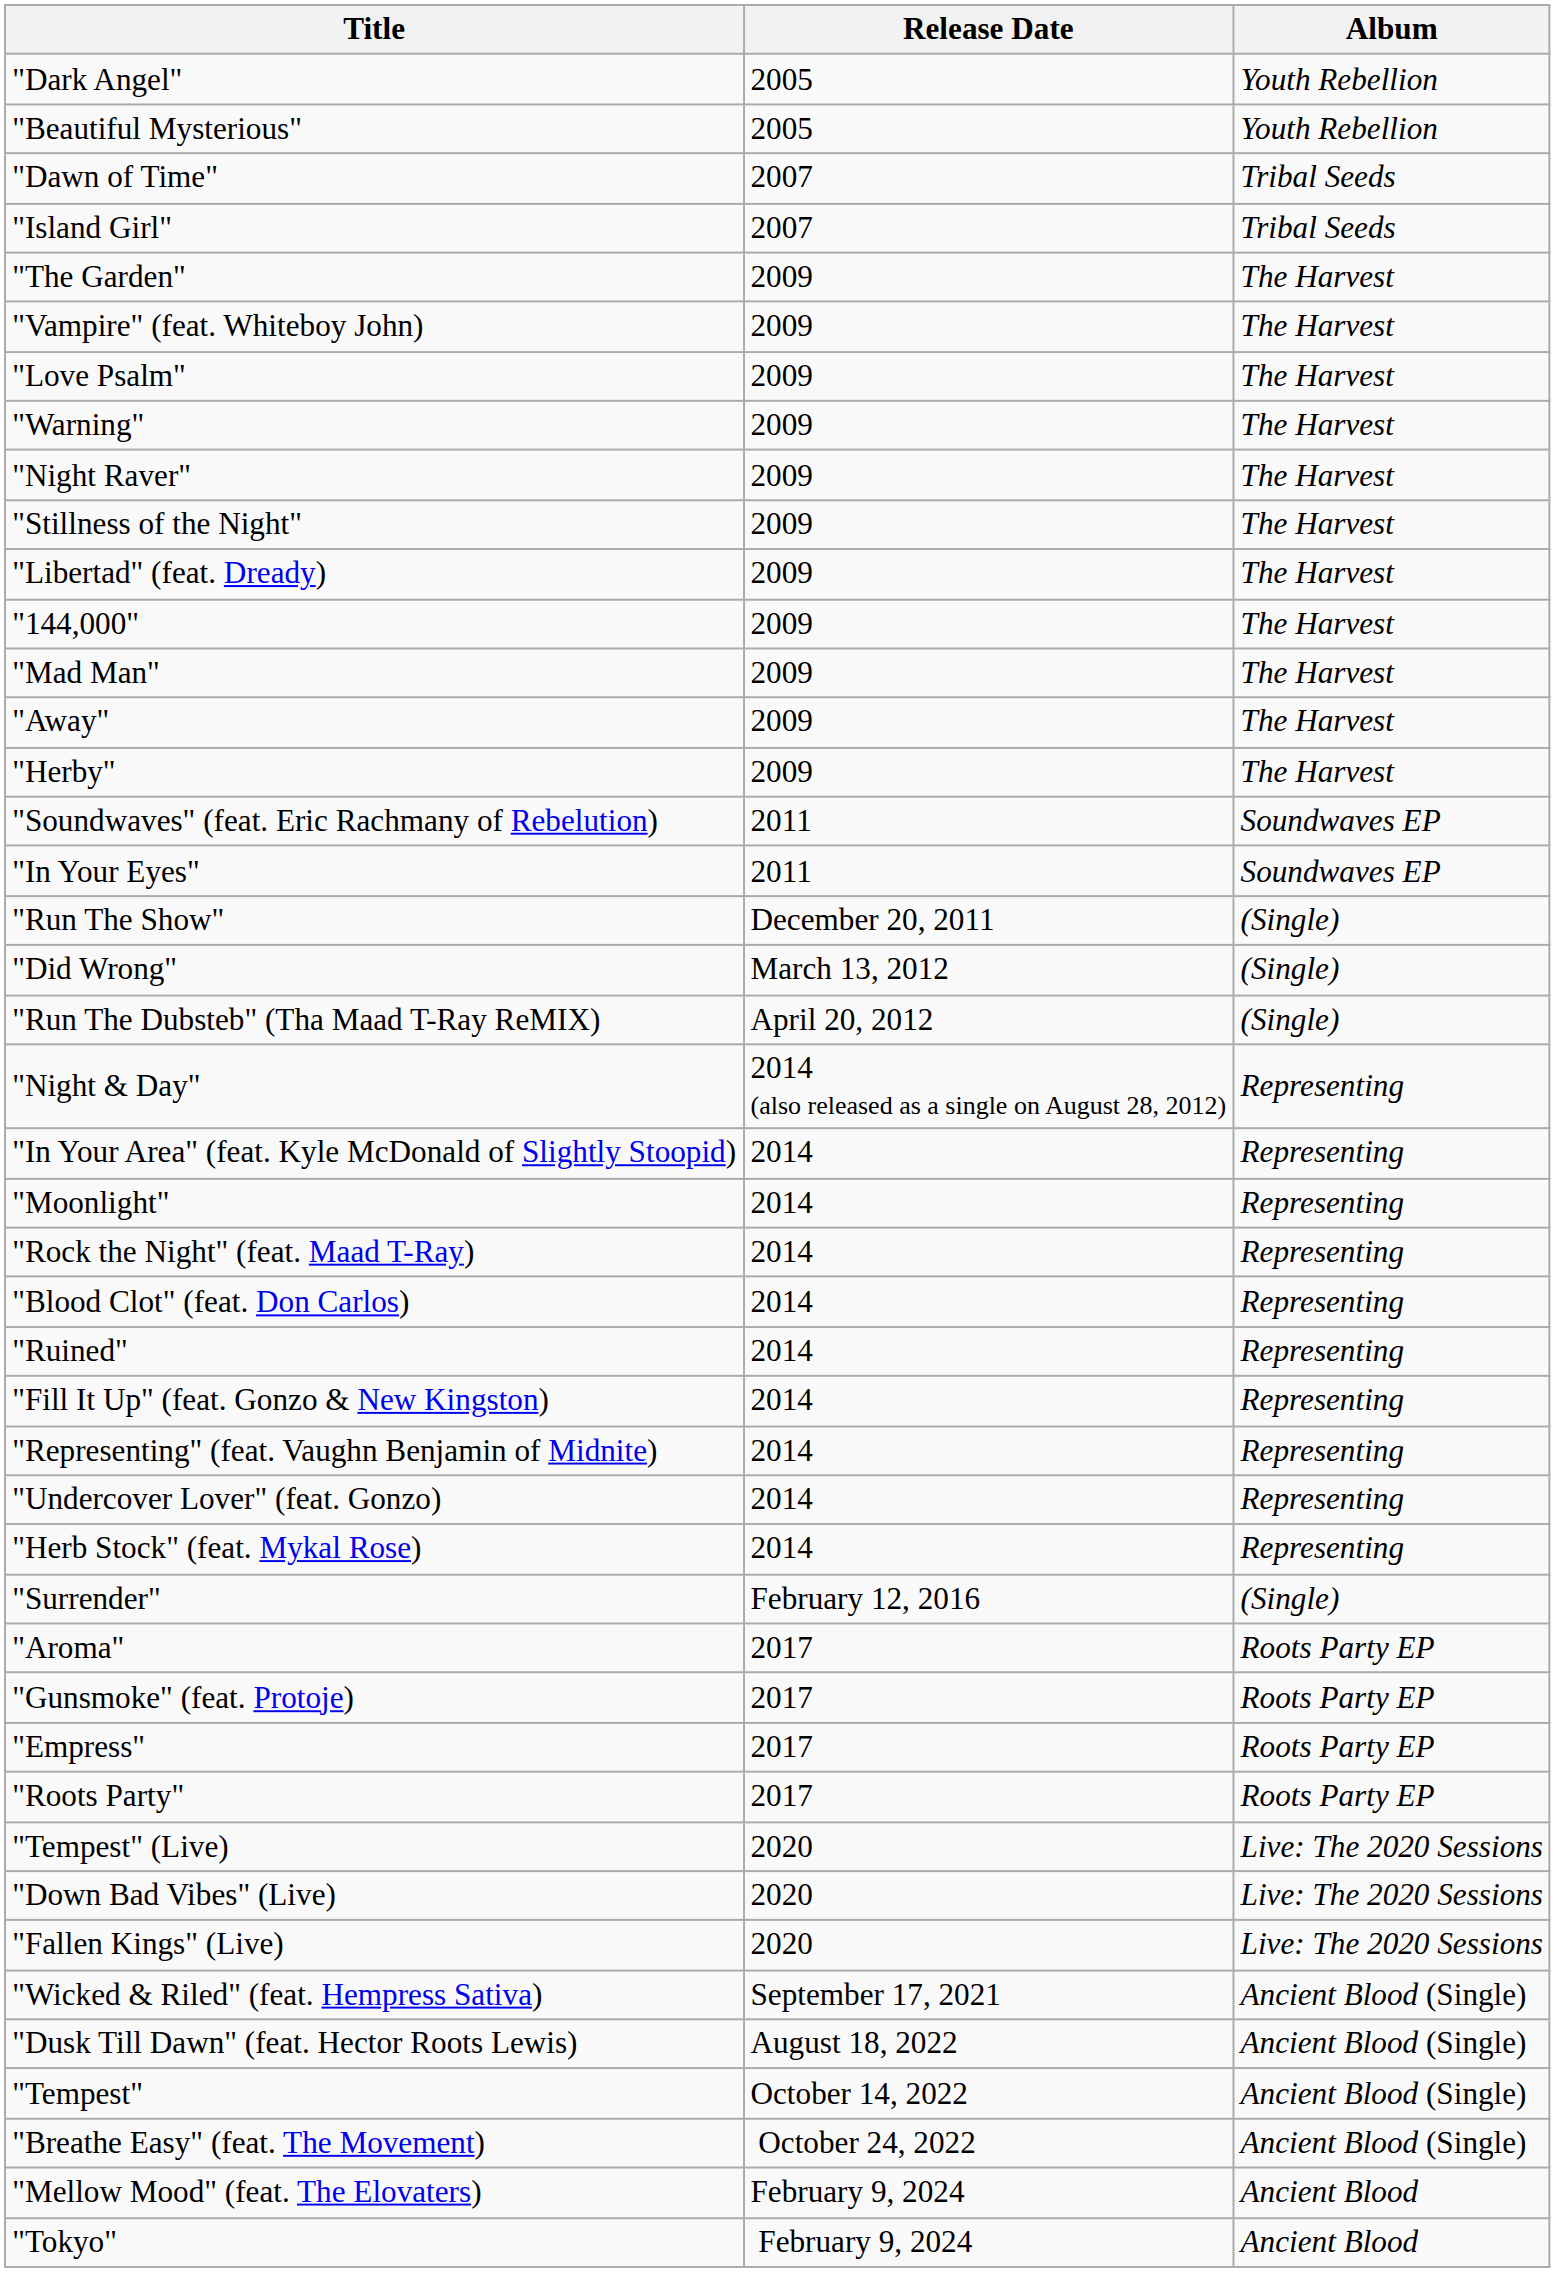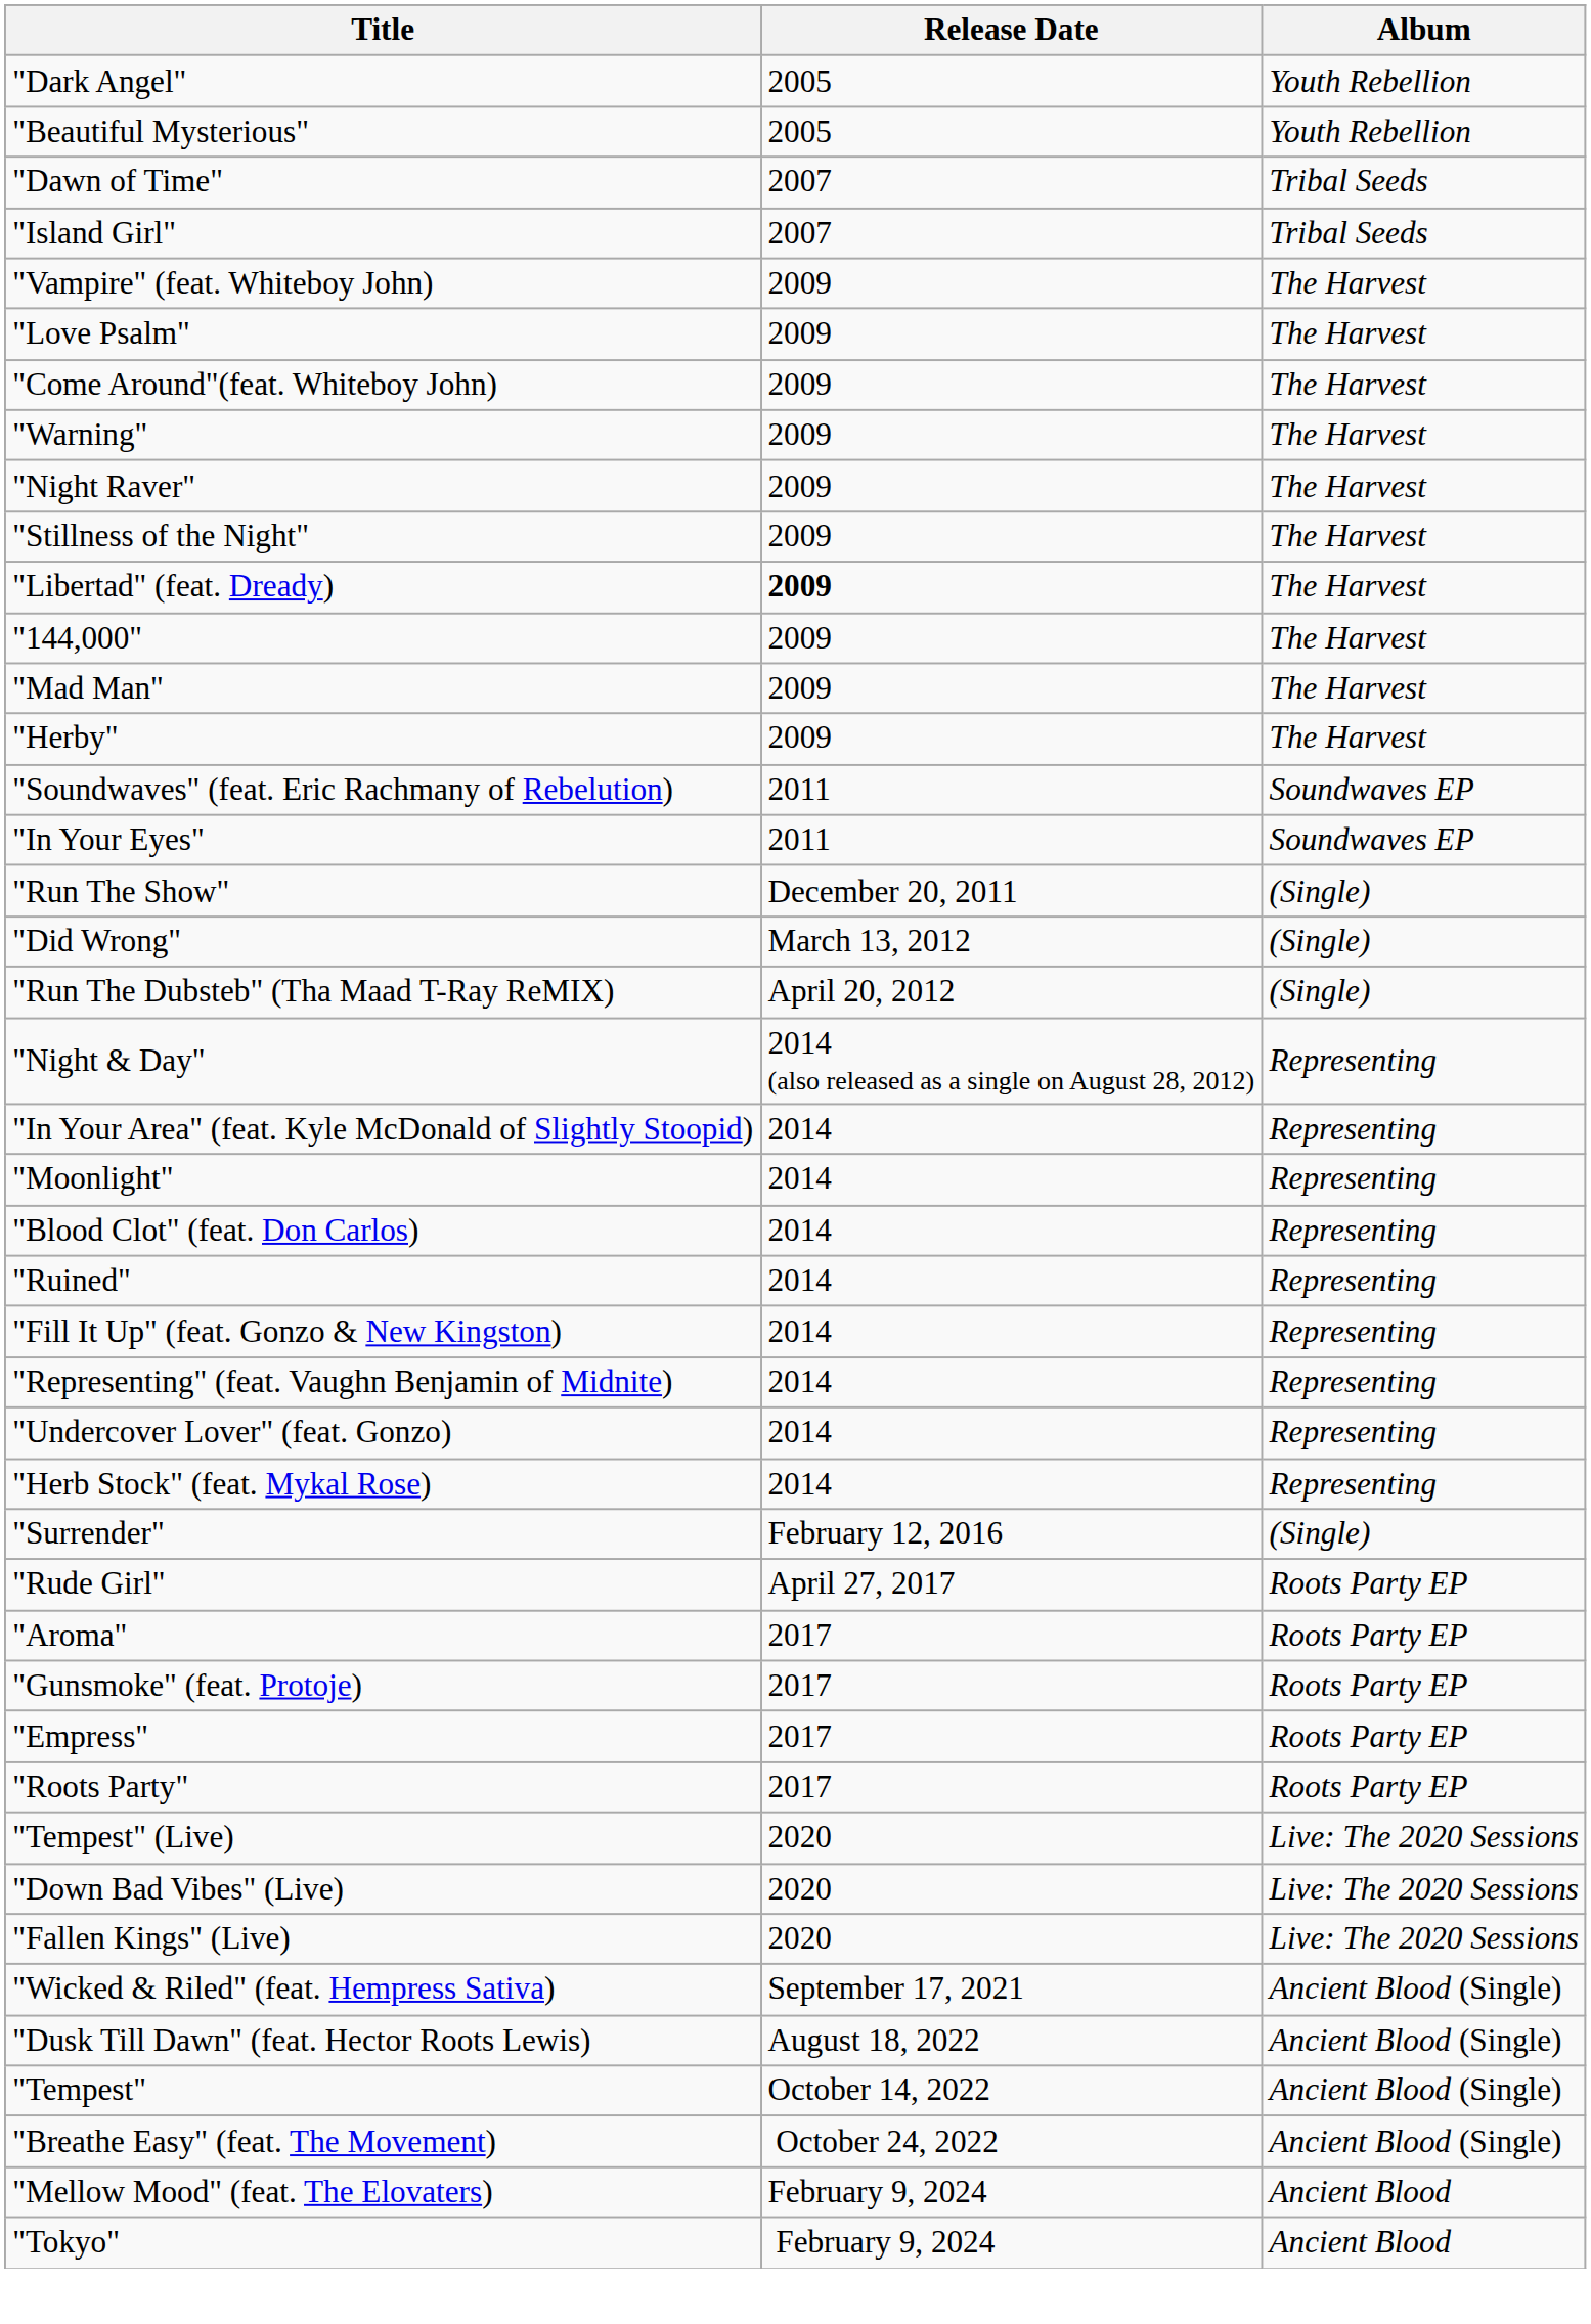- row: "The Garden" | 2009 | The Harvest
+ row: "Come Around"(feat. Whiteboy John) | 2009 | The Harvest
"Libertad" (feat. Dready) | Release Date: normal -> bold
- row: "Away" | 2009 | The Harvest
- row: "Rock the Night" (feat. Maad T-Ray) | 2014 | Representing
+ row: "Rude Girl" | April 27, 2017 | Roots Party EP
